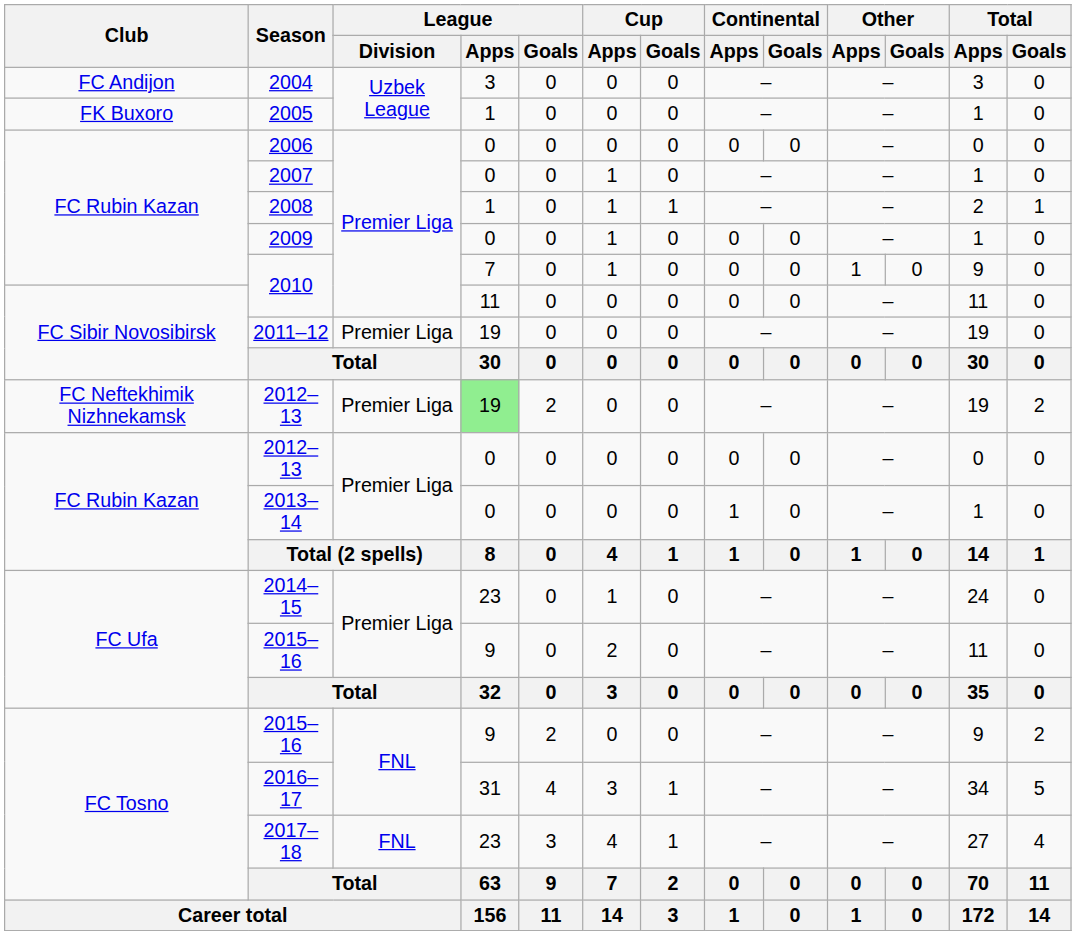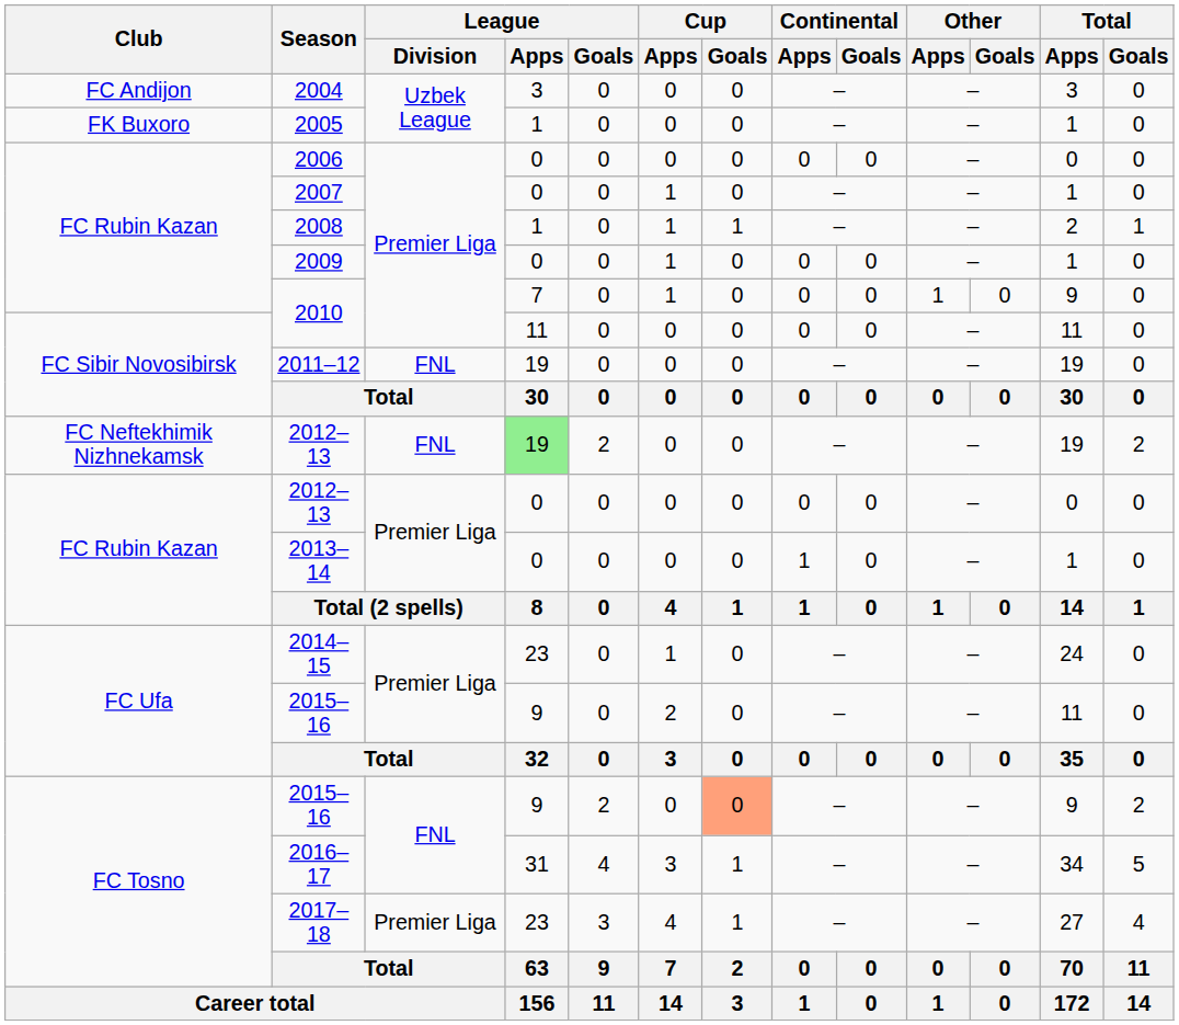2011–12 | League / Division: Premier Liga -> FNL
FC Neftekhimik Nizhnekamsk / 2012–13 | League / Division: Premier Liga -> FNL
FC Tosno / 2015–16 | Cup / Goals: no background -> lightsalmon background
2017–18 | League / Division: FNL -> Premier Liga
